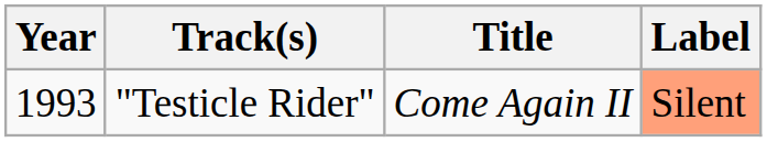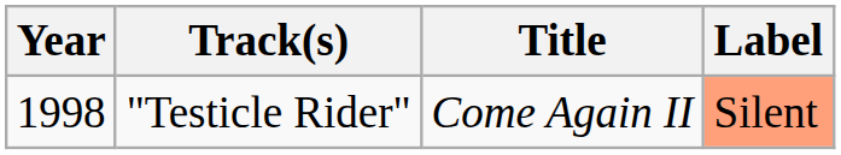"Testicle Rider" | Year: 1993 -> 1998
